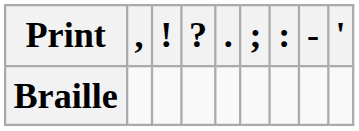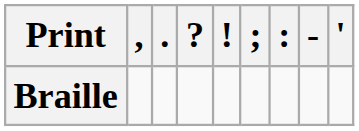columns swapped: . <-> !
